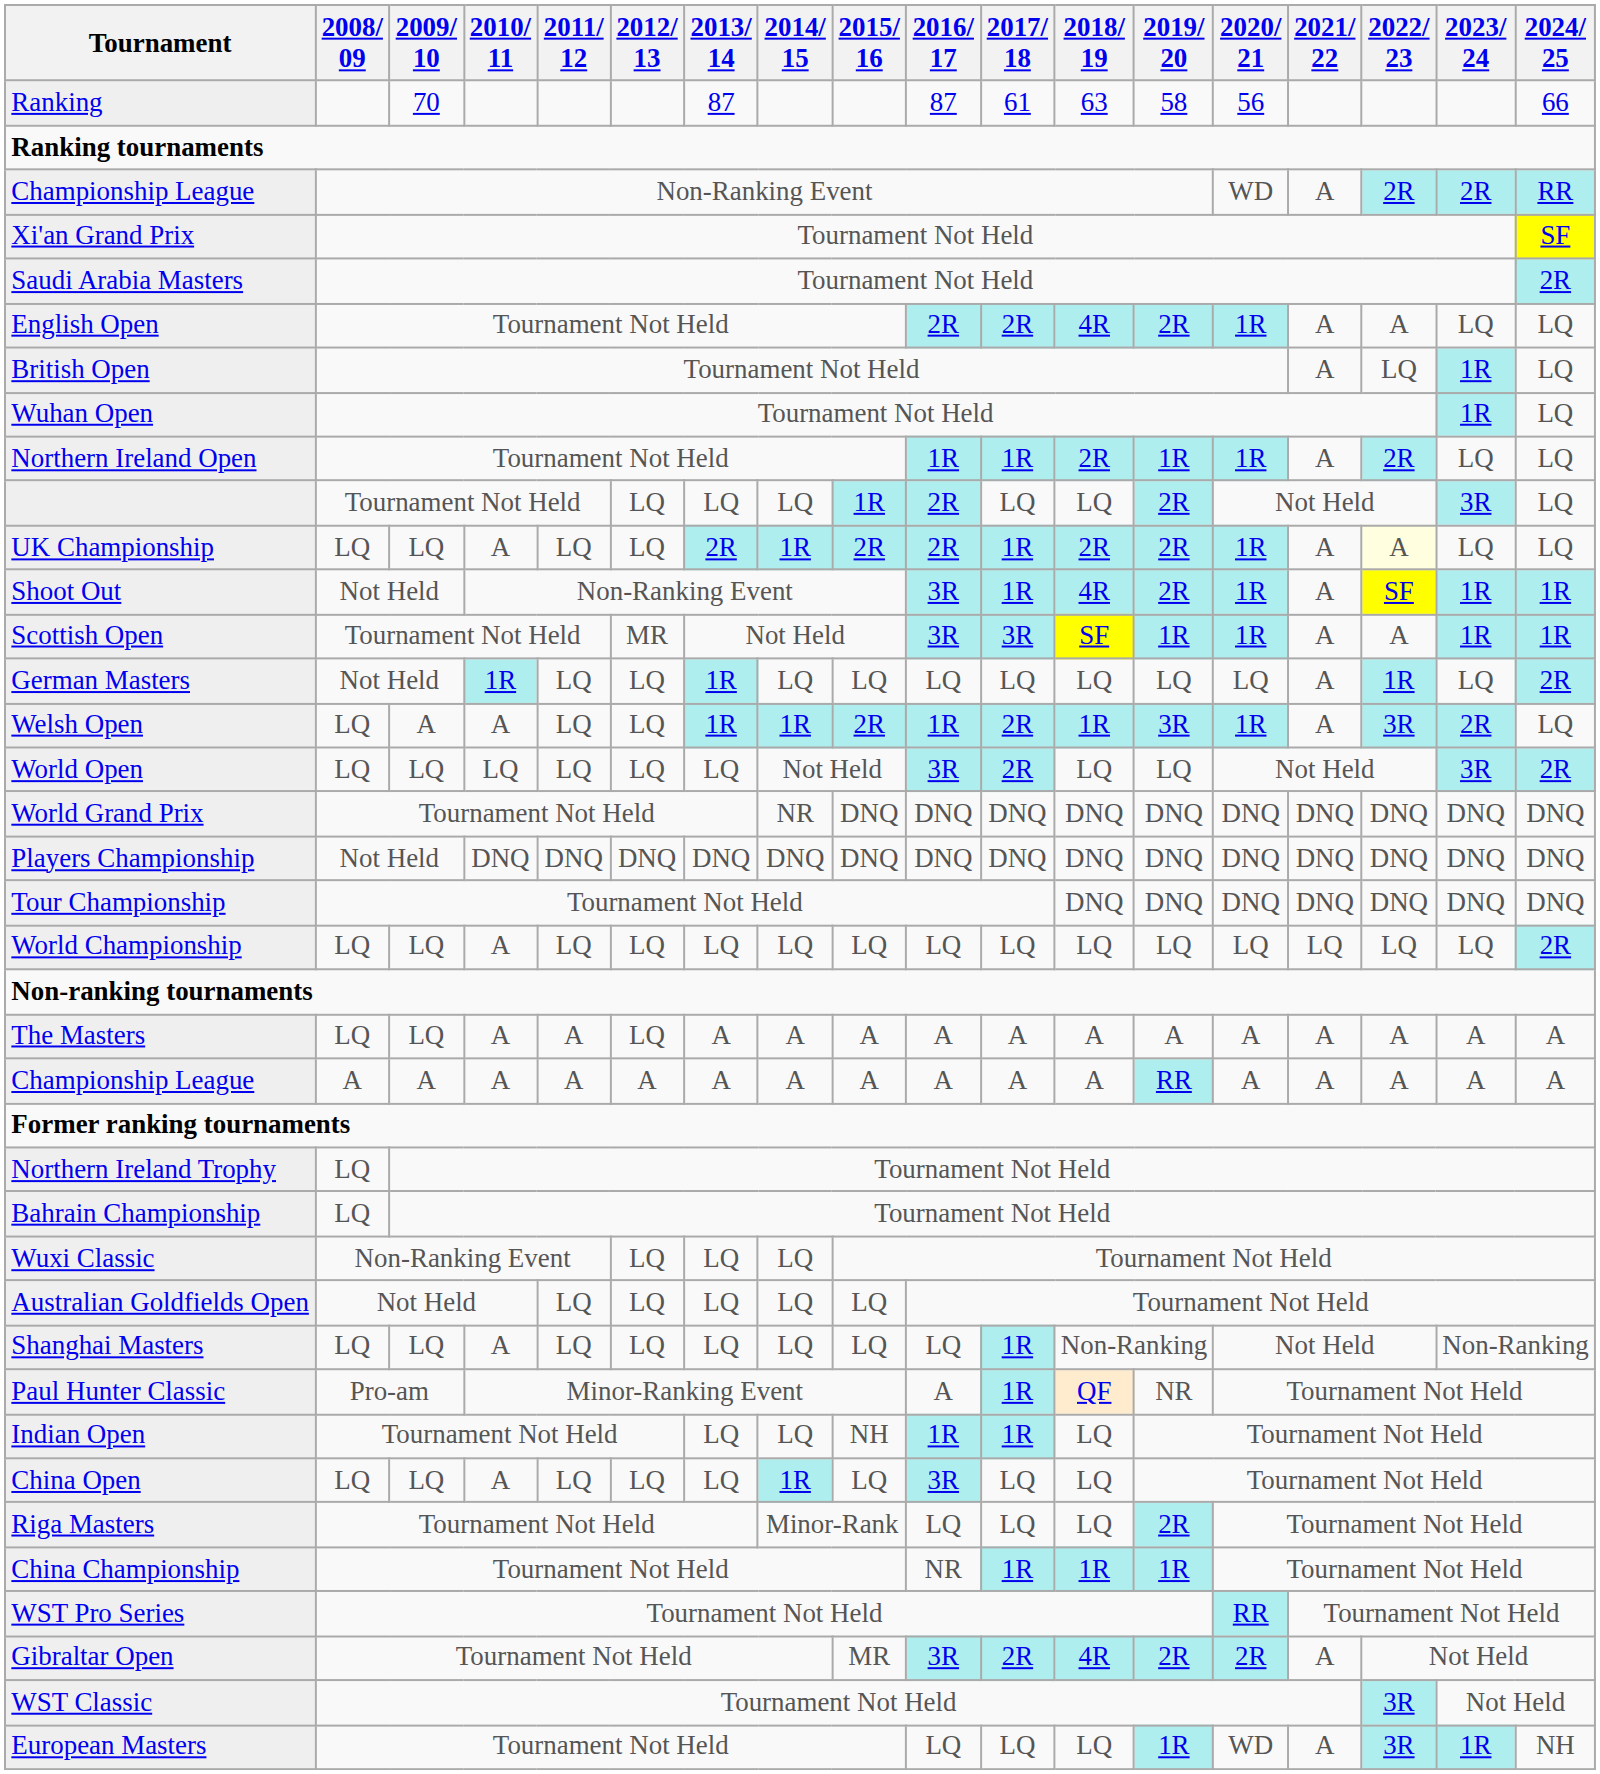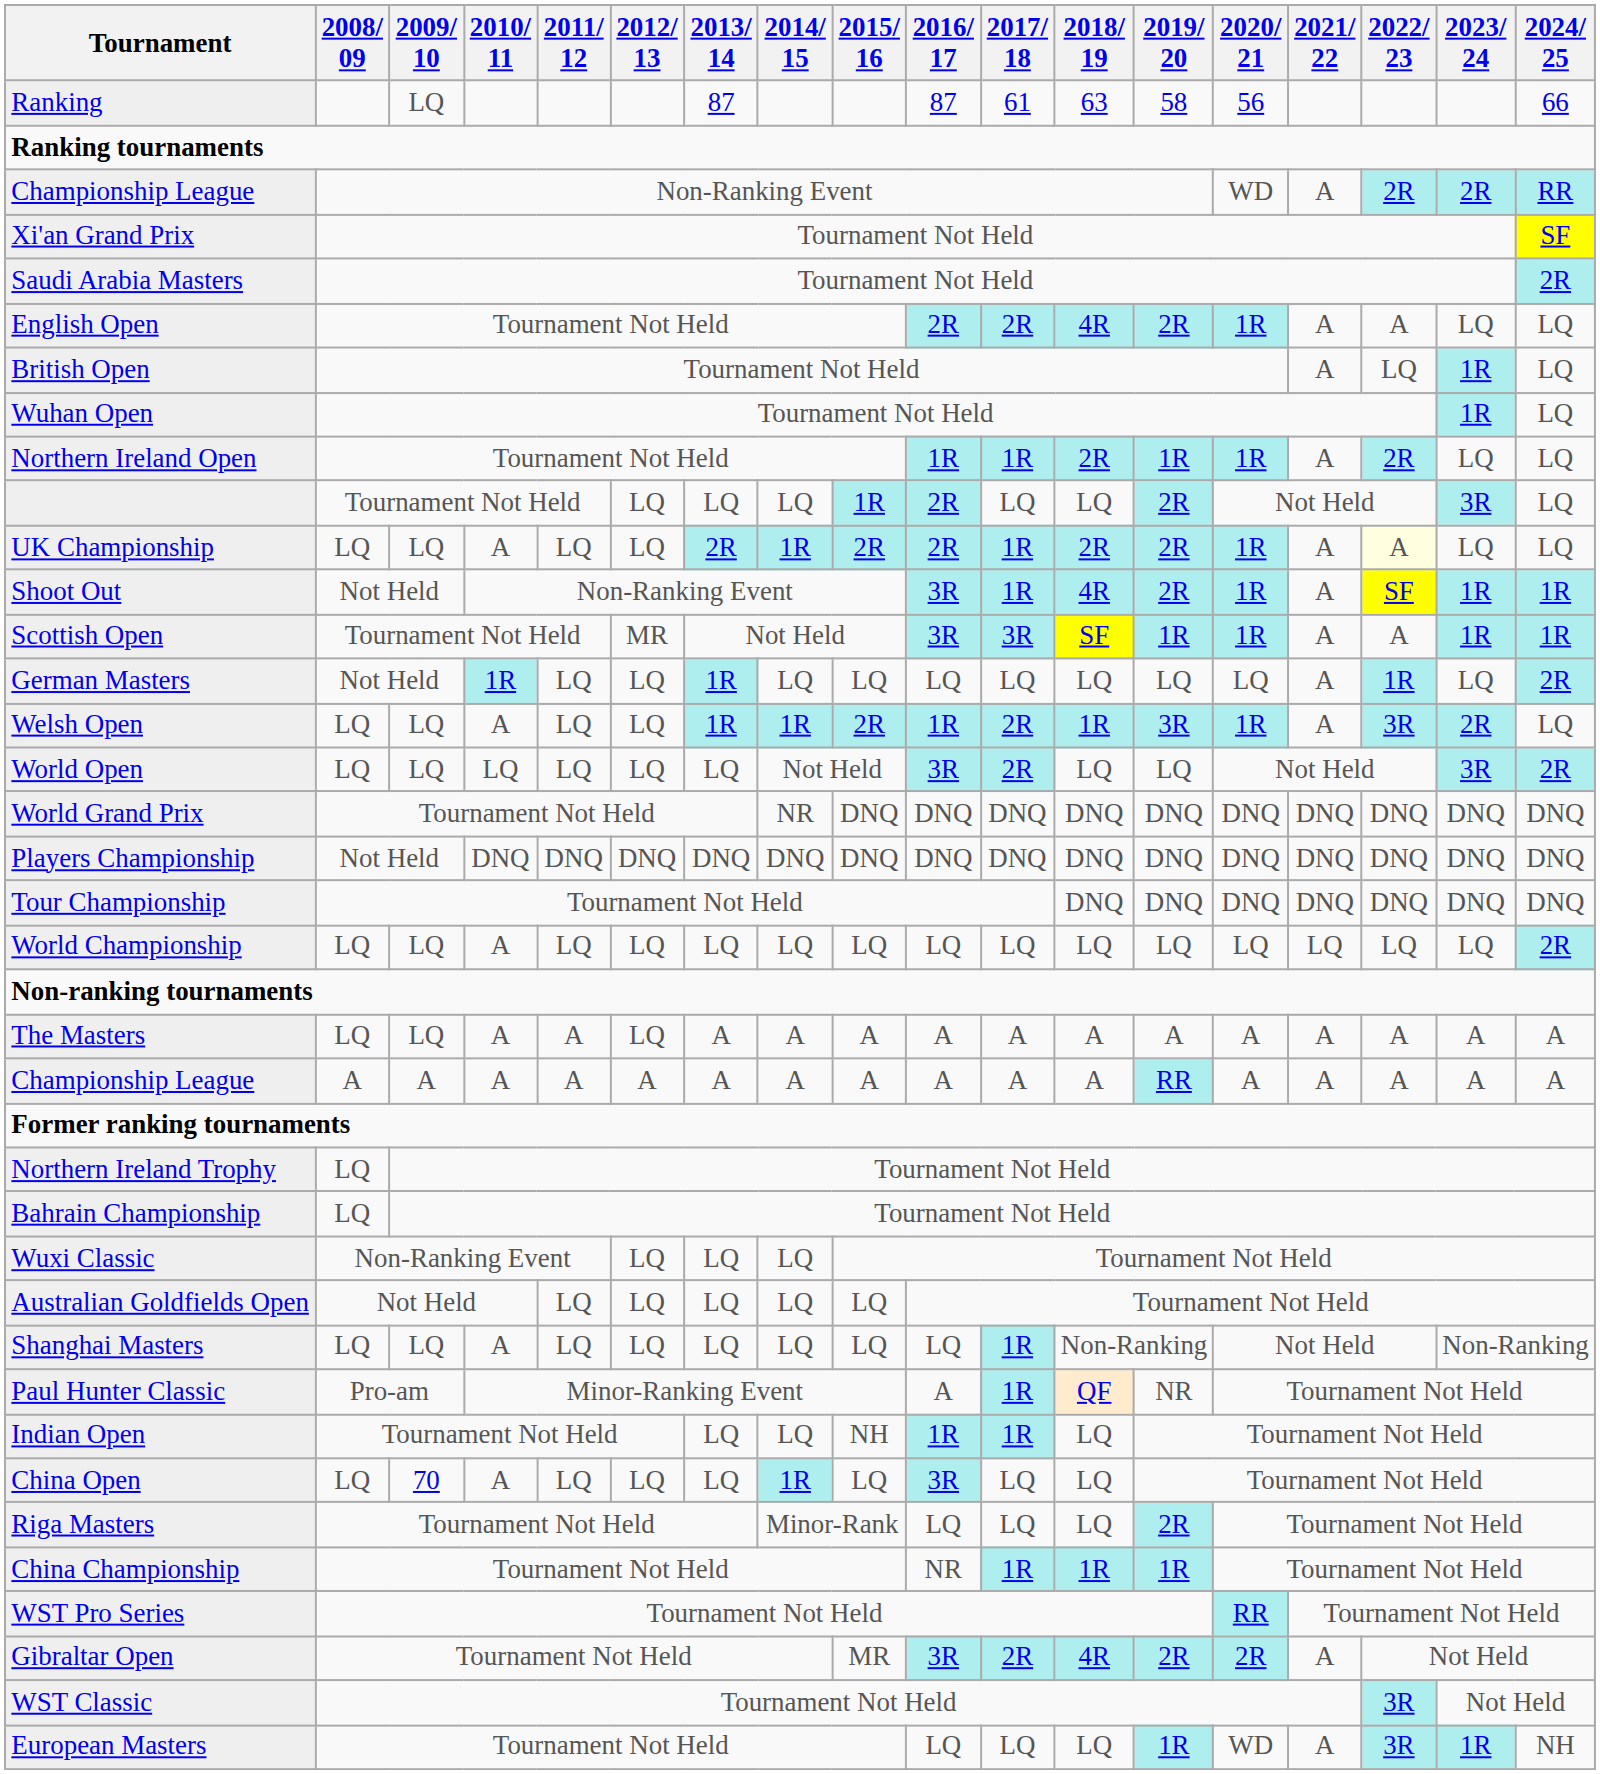Ranking | 2009/ 10: 70 -> LQ
Welsh Open | 2009/ 10: A -> LQ
China Open | 2009/ 10: LQ -> 70
